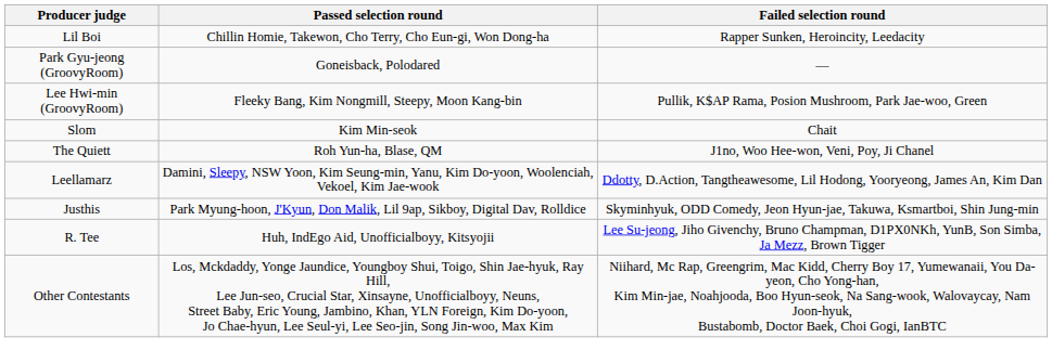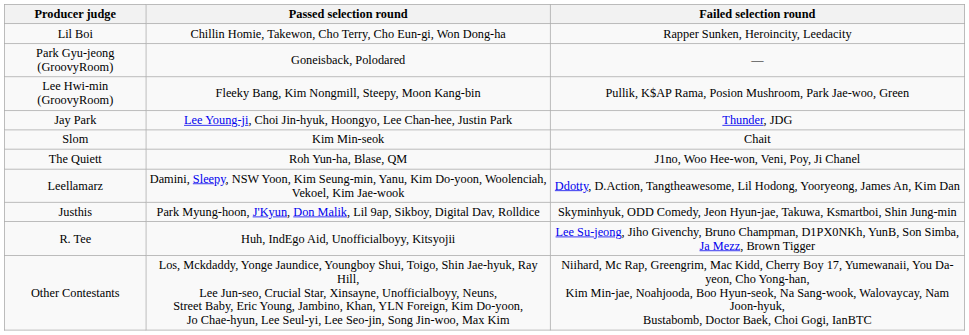+ row: Jay Park | Lee Young-ji, Choi Jin-hyuk, Hoongyo, Lee Chan-hee, Justin Park | Thunder, JDG
